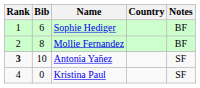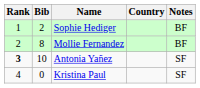Sophie Hediger | Bib: 6 -> 2
